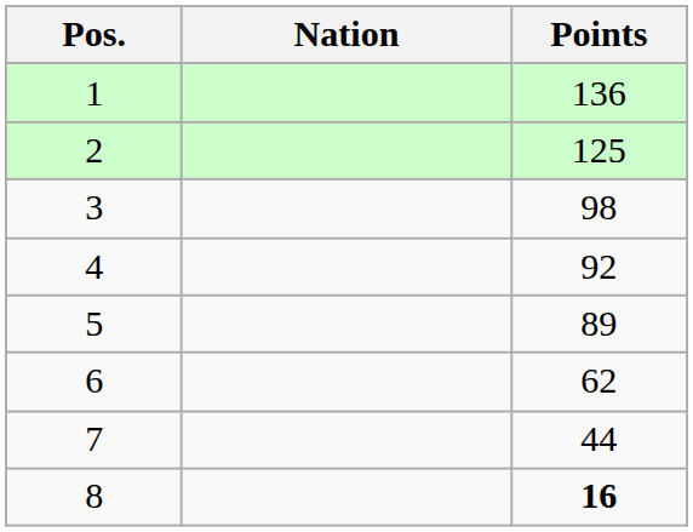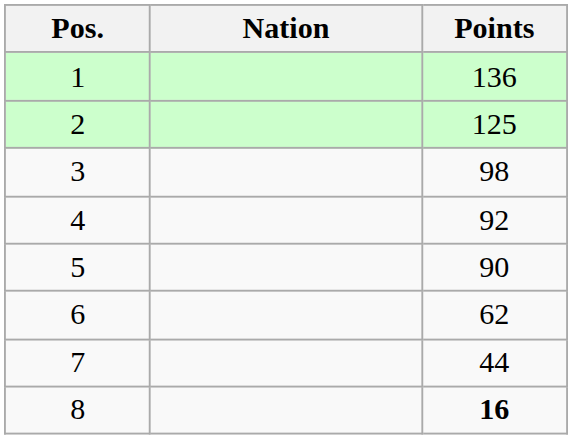5 | Points: 89 -> 90
